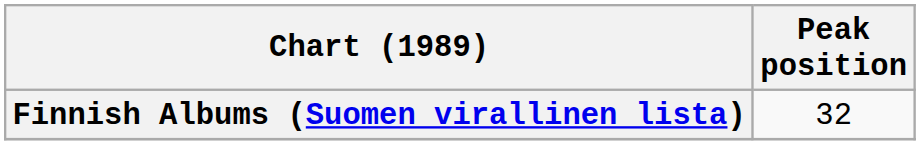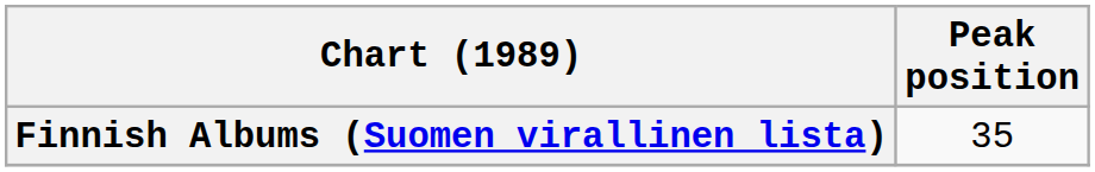Finnish Albums (Suomen virallinen lista) | Peak position: 32 -> 35
